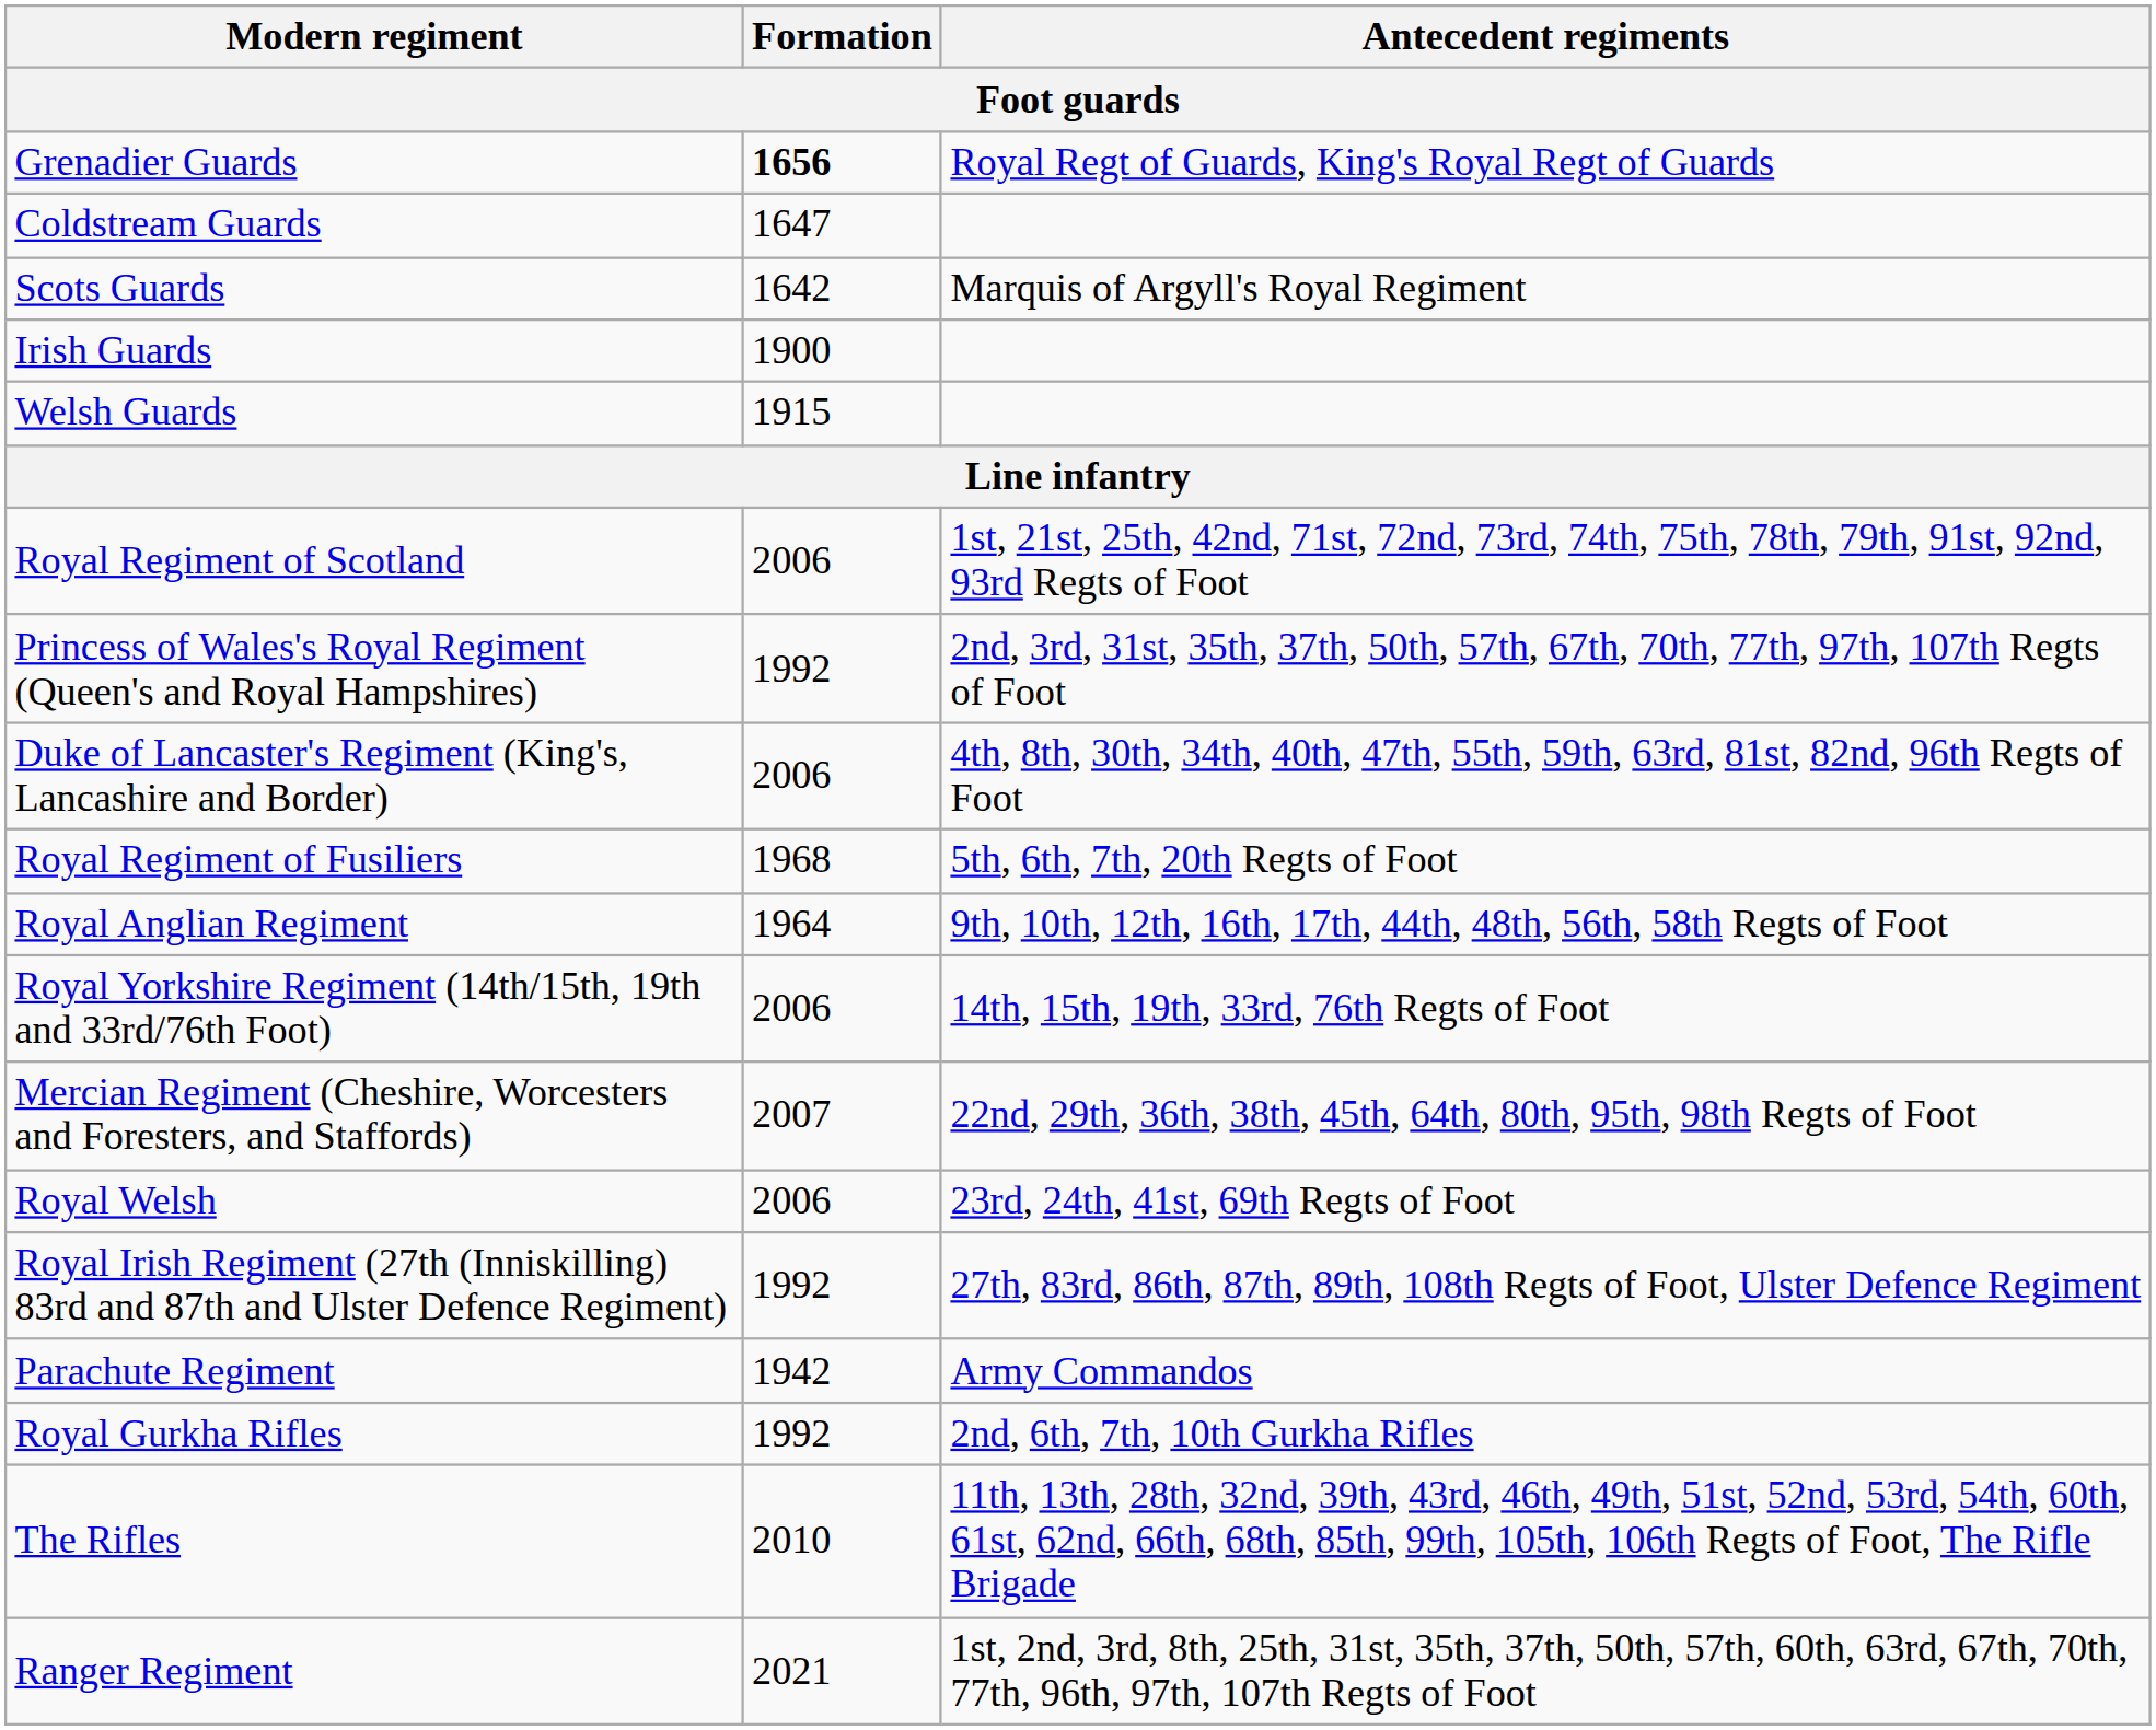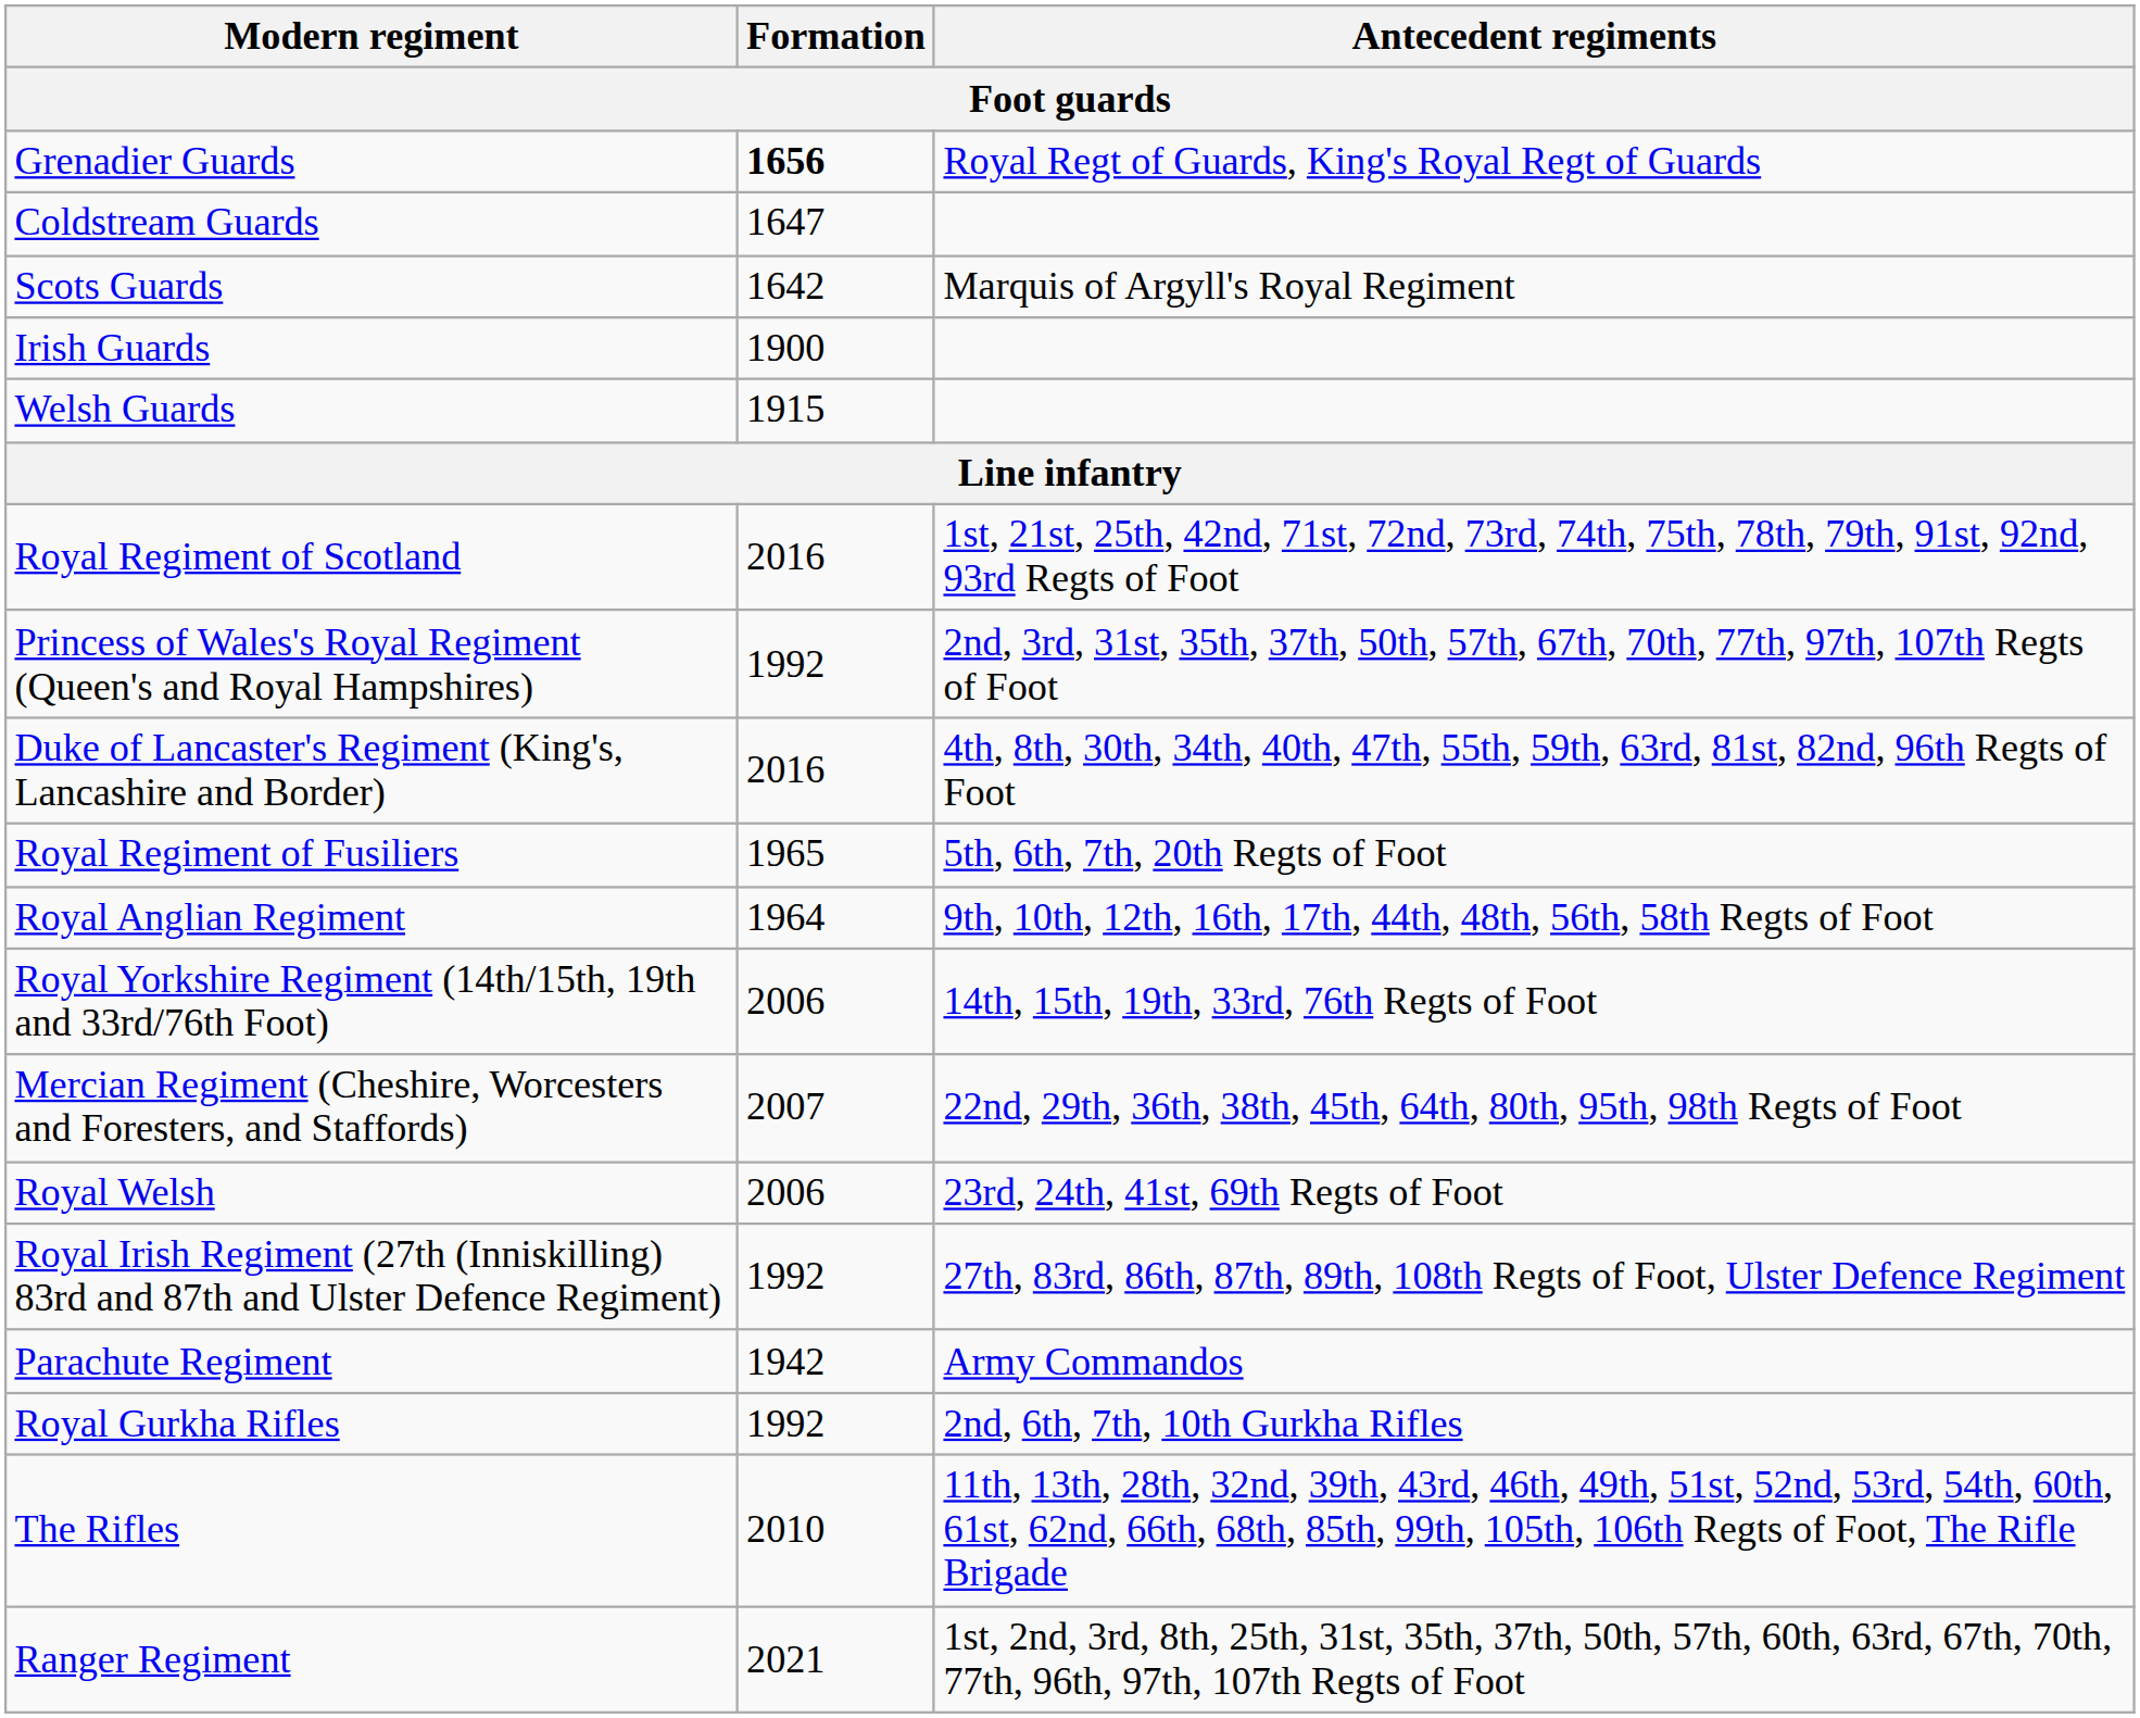Royal Regiment of Scotland | Formation: 2006 -> 2016
Duke of Lancaster's Regiment (King's, Lancashire and Border) | Formation: 2006 -> 2016
Royal Regiment of Fusiliers | Formation: 1968 -> 1965
